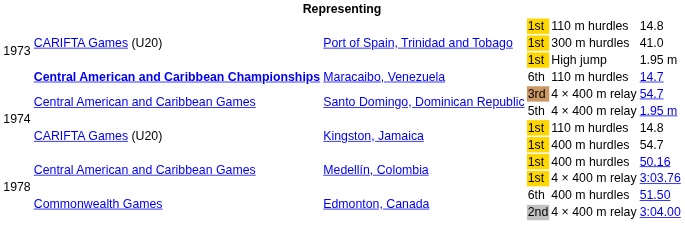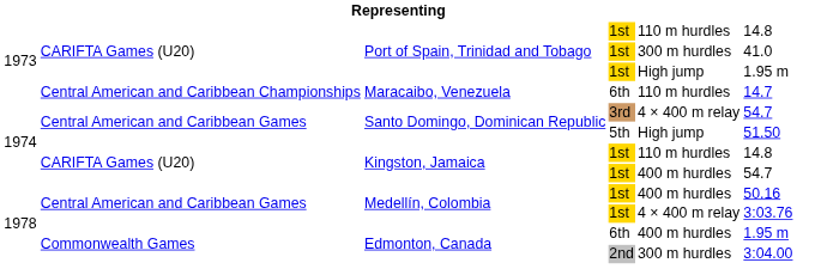Maracaibo, Venezuela | column 2: bold -> normal
Santo Domingo, Dominican Republic / 5th | column 5: 4 × 400 m relay -> High jump
Santo Domingo, Dominican Republic / 5th | column 6: 1.95 m -> 51.50
Edmonton, Canada / 6th | column 6: 51.50 -> 1.95 m
Edmonton, Canada / 2nd | column 5: 4 × 400 m relay -> 300 m hurdles
